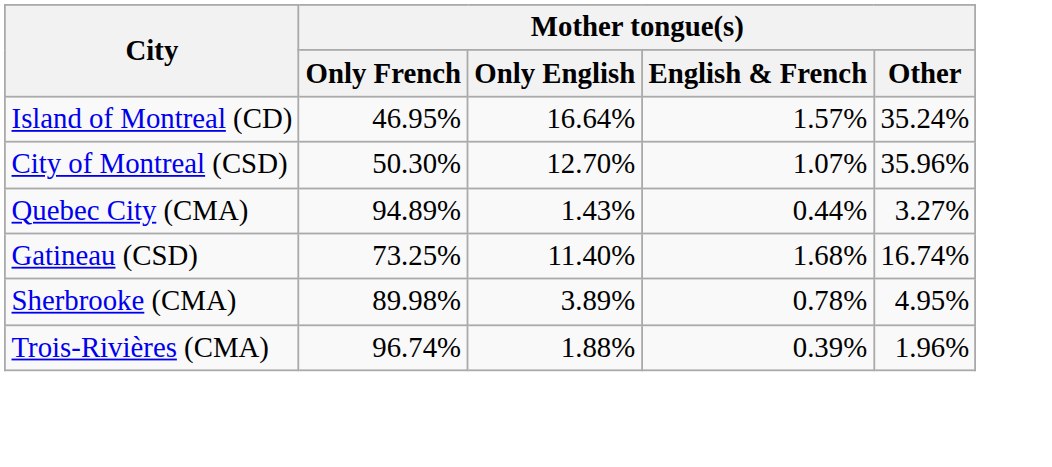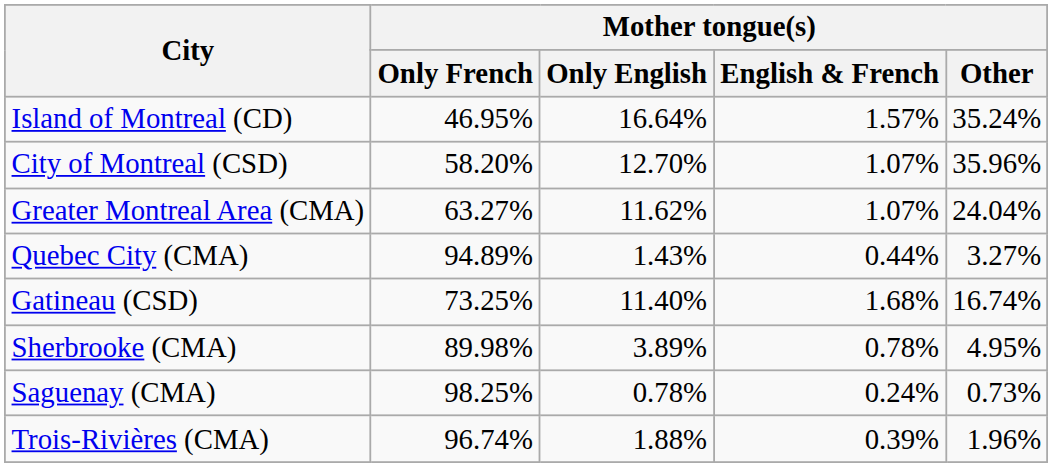City of Montreal (CSD) | Mother tongue(s) / Only French: 50.30% -> 58.20%
+ row: Greater Montreal Area (CMA) | 63.27% | 11.62% | 1.07% | 24.04%
+ row: Saguenay (CMA) | 98.25% | 0.78% | 0.24% | 0.73%
